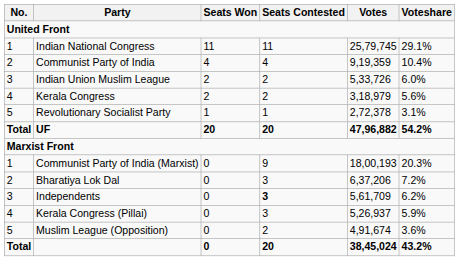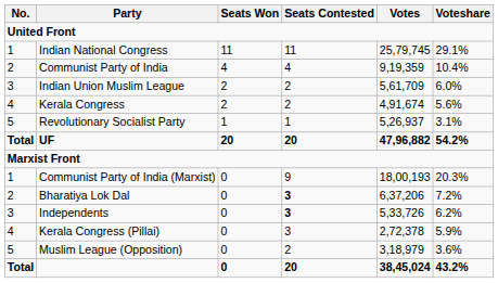Indian Union Muslim League | Votes: 5,33,726 -> 5,61,709
Kerala Congress | Votes: 3,18,979 -> 4,91,674
Revolutionary Socialist Party | Votes: 2,72,378 -> 5,26,937
Bharatiya Lok Dal | Seats Contested: normal -> bold
Independents | Votes: 5,61,709 -> 5,33,726
Kerala Congress (Pillai) | Votes: 5,26,937 -> 2,72,378
Muslim League (Opposition) | Votes: 4,91,674 -> 3,18,979
